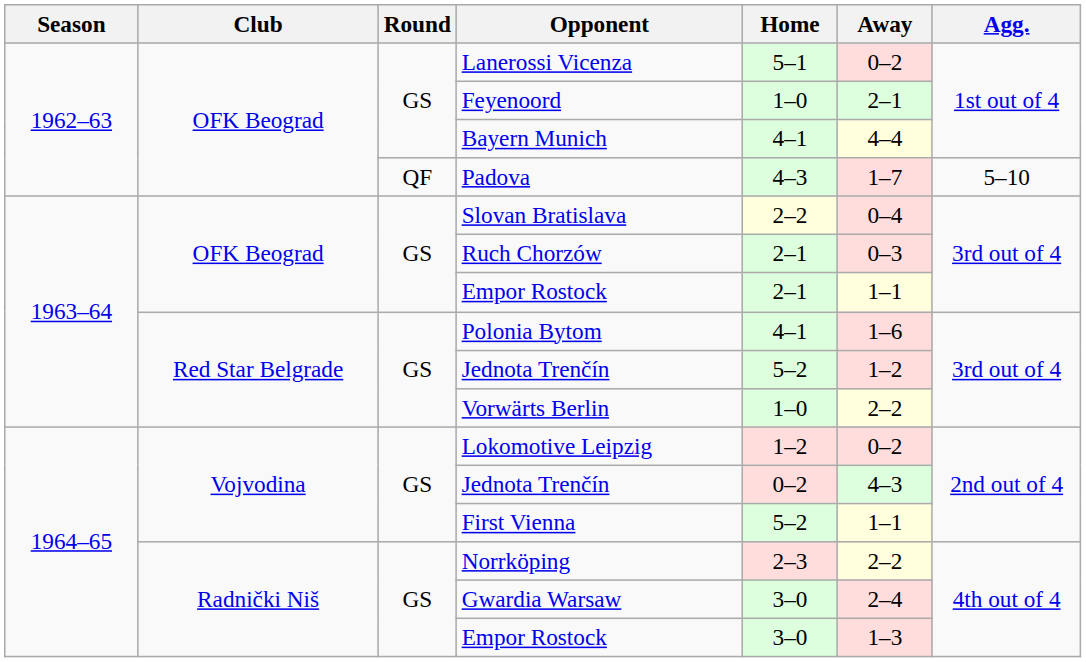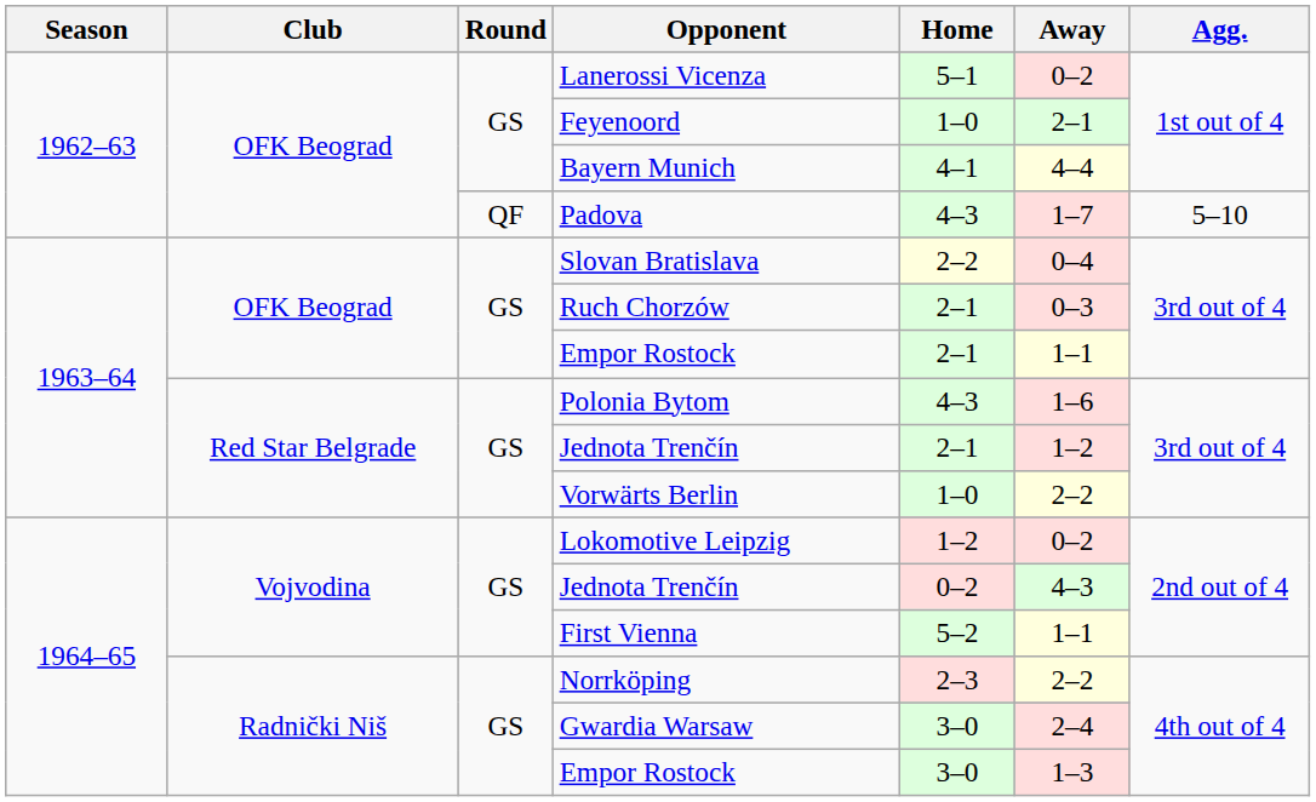Polonia Bytom | Home: 4–1 -> 4–3
Red Star Belgrade / Jednota Trenčín | Home: 5–2 -> 2–1
